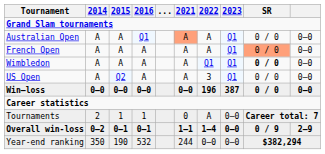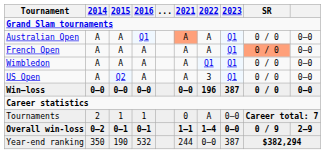Wimbledon | SR: bold -> normal
Year-end ranking | 2023: 0–0 -> 387
